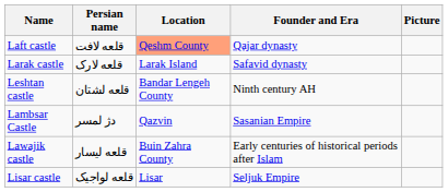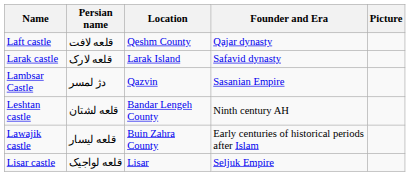Laft castle | Location: lightsalmon background -> no background
rows swapped: Lambsar Castle <-> Leshtan castle
